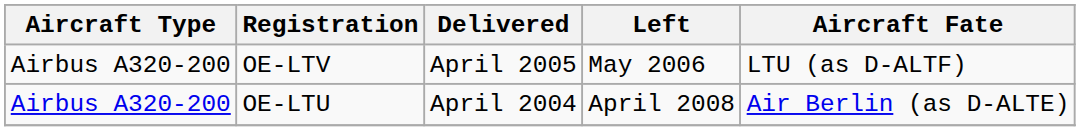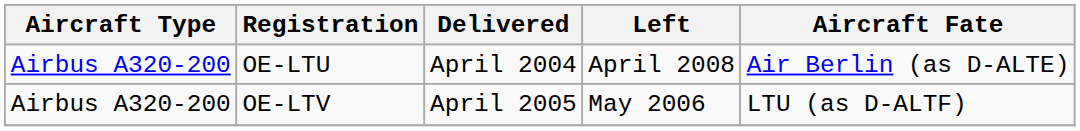rows swapped: OE-LTU <-> OE-LTV
